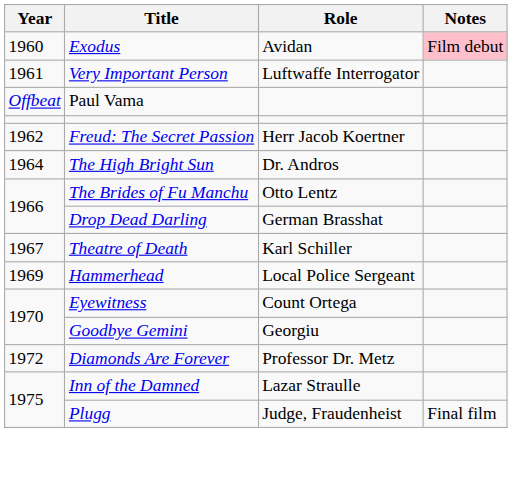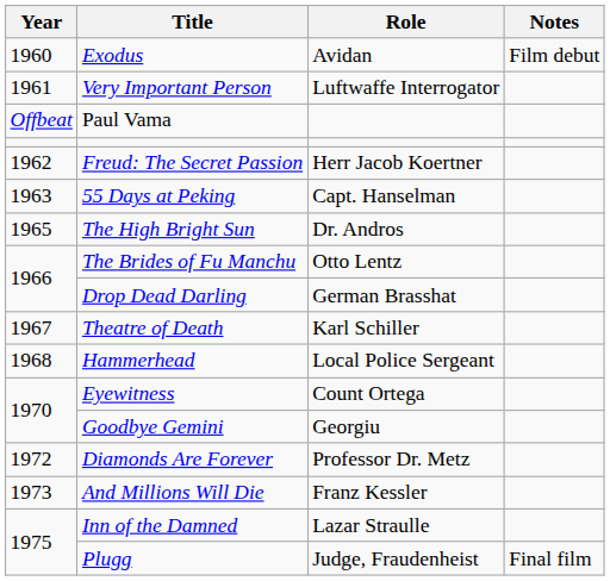Exodus | Notes: pink background -> no background
+ row: 1963 | 55 Days at Peking | Capt. Hanselman
The High Bright Sun | Year: 1964 -> 1965
Hammerhead | Year: 1969 -> 1968
+ row: 1973 | And Millions Will Die | Franz Kessler
